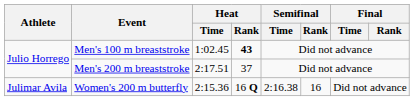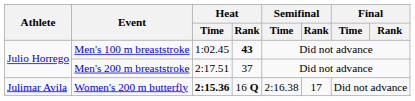Women's 200 m butterfly | Heat / Time: normal -> bold
Women's 200 m butterfly | Semifinal / Rank: 16 -> 17
